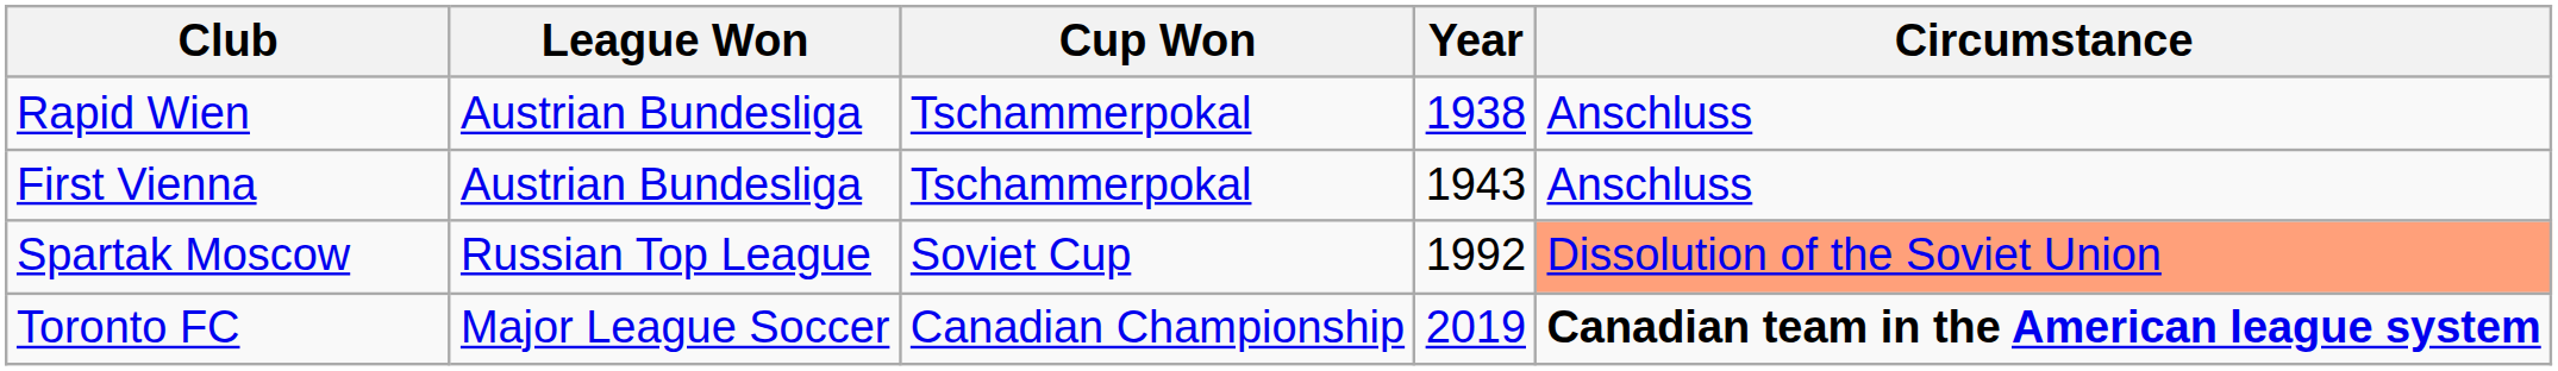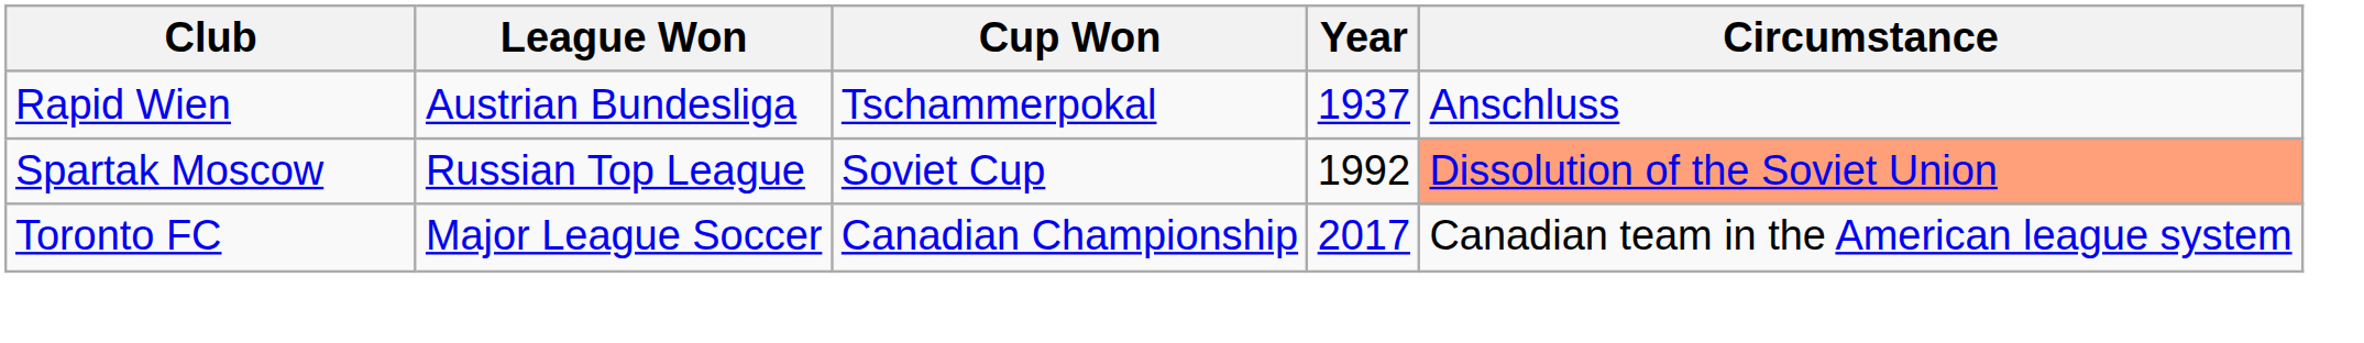Rapid Wien | Year: 1938 -> 1937
- row: First Vienna | Austrian Bundesliga | Tschammerpokal | 1943 | Anschluss
Toronto FC | Year: 2019 -> 2017
Toronto FC | Circumstance: bold -> normal
